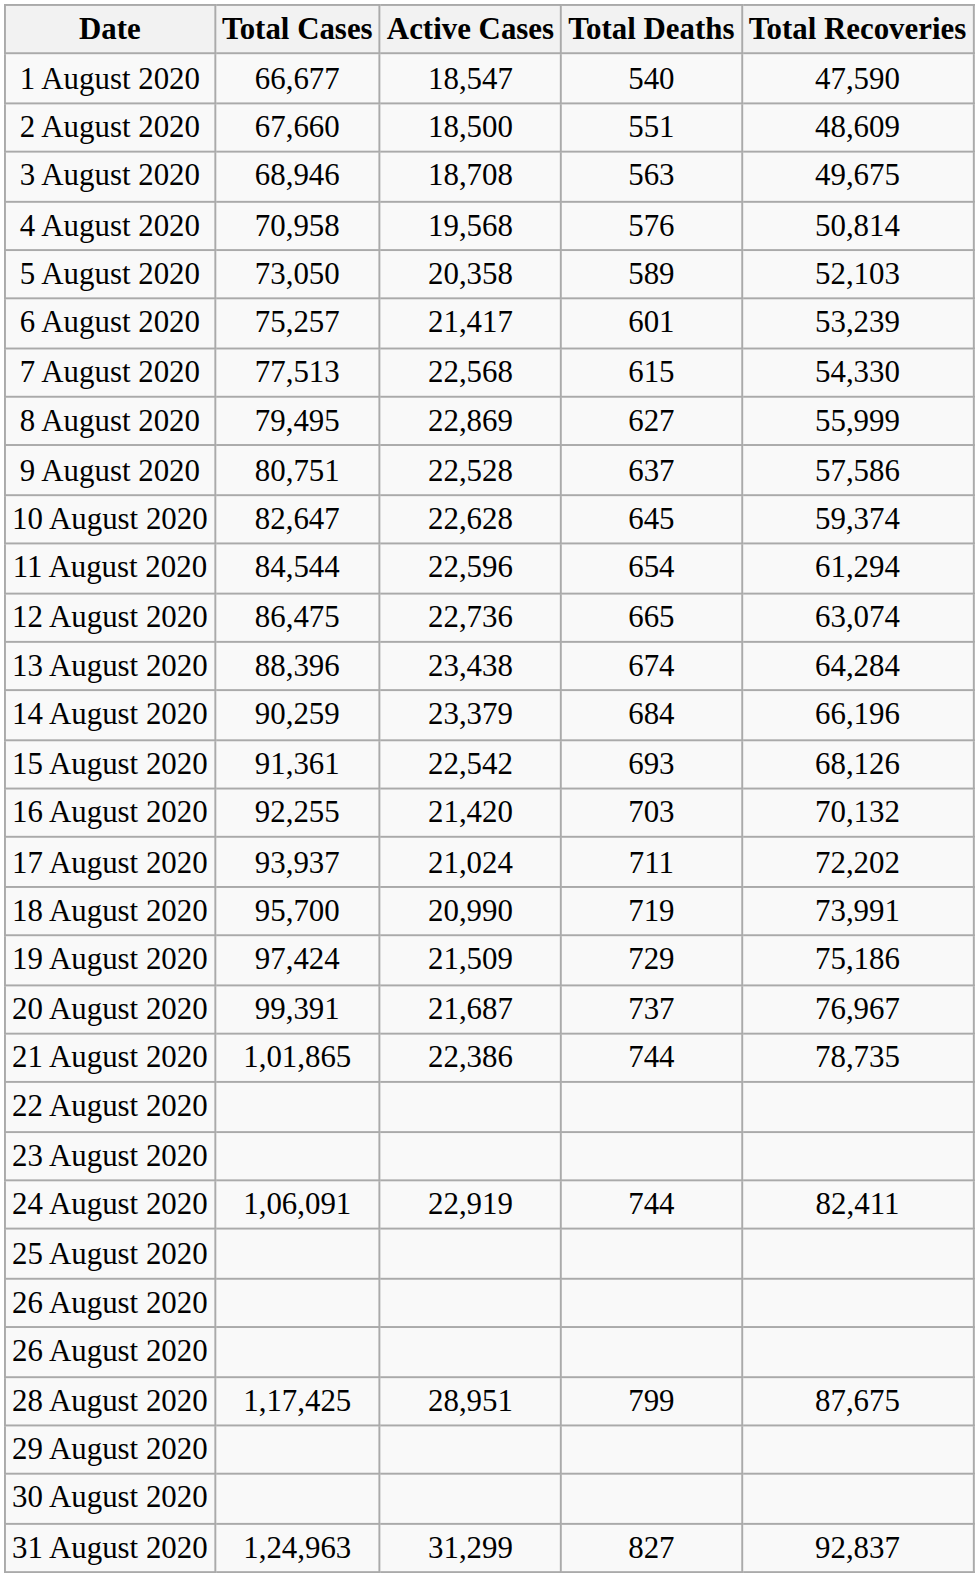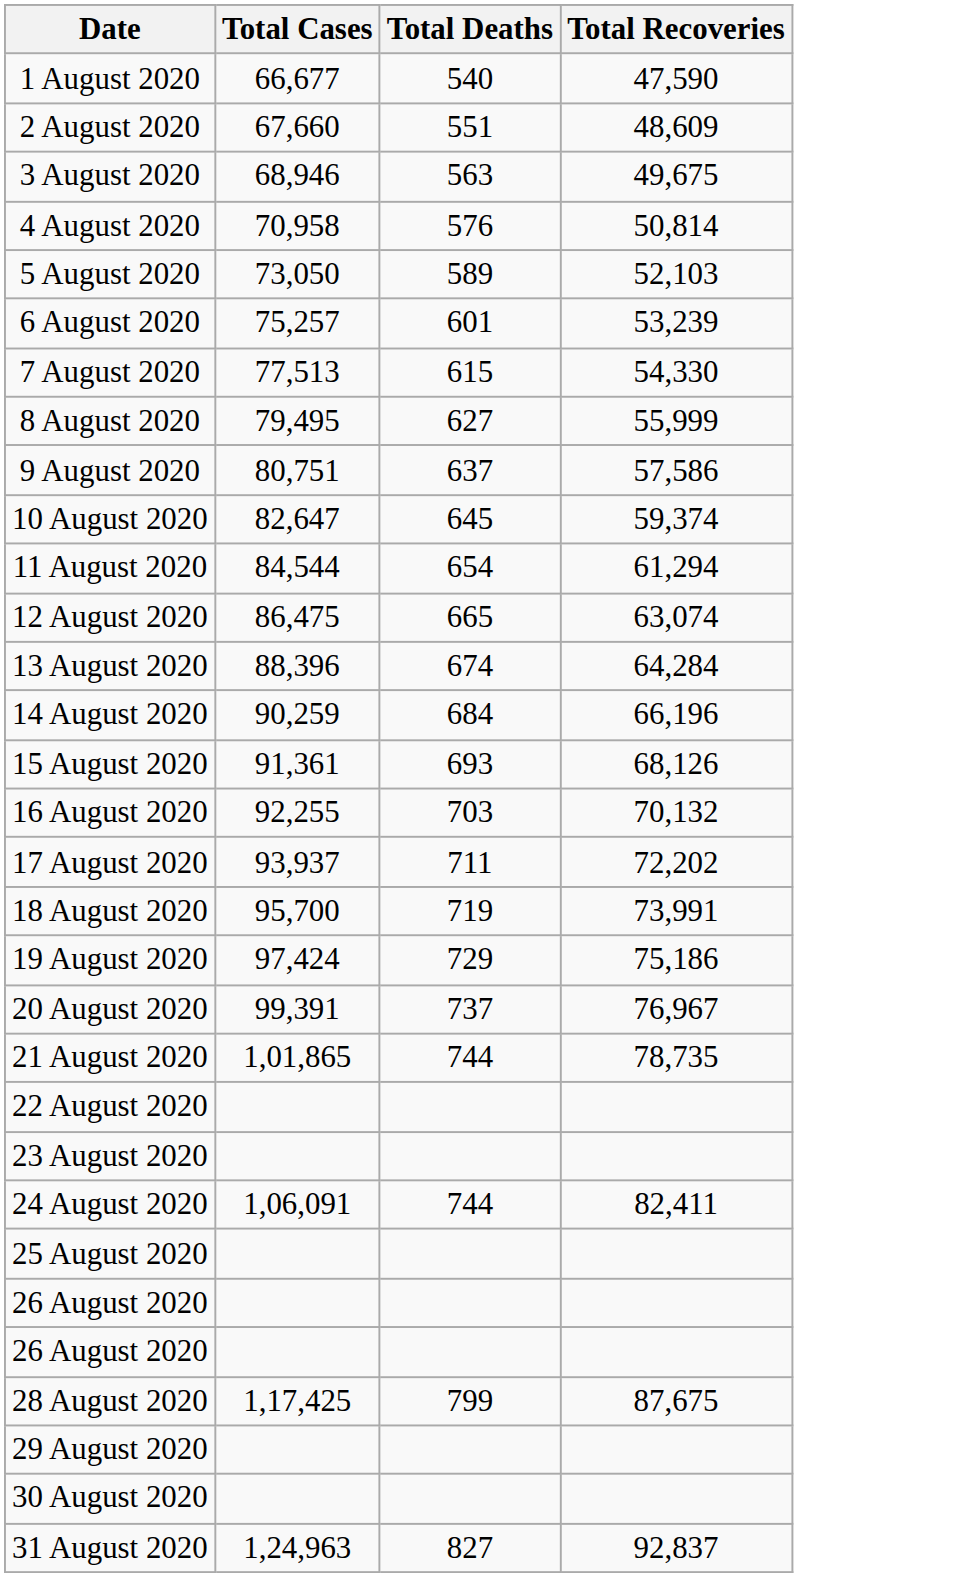- column: Active Cases | 18,547 | 18,500 | 18,708 | 19,568 | 20,358 | 21,417 | 22,568 | 22,869 | 22,528 | 22,628 | 22,596 | 22,736 | 23,438 | 23,379 | 22,542 | 21,420 | 21,024 | 20,990 | 21,509 | 21,687 | 22,386 | 22,919 | 28,951 | 31,299
